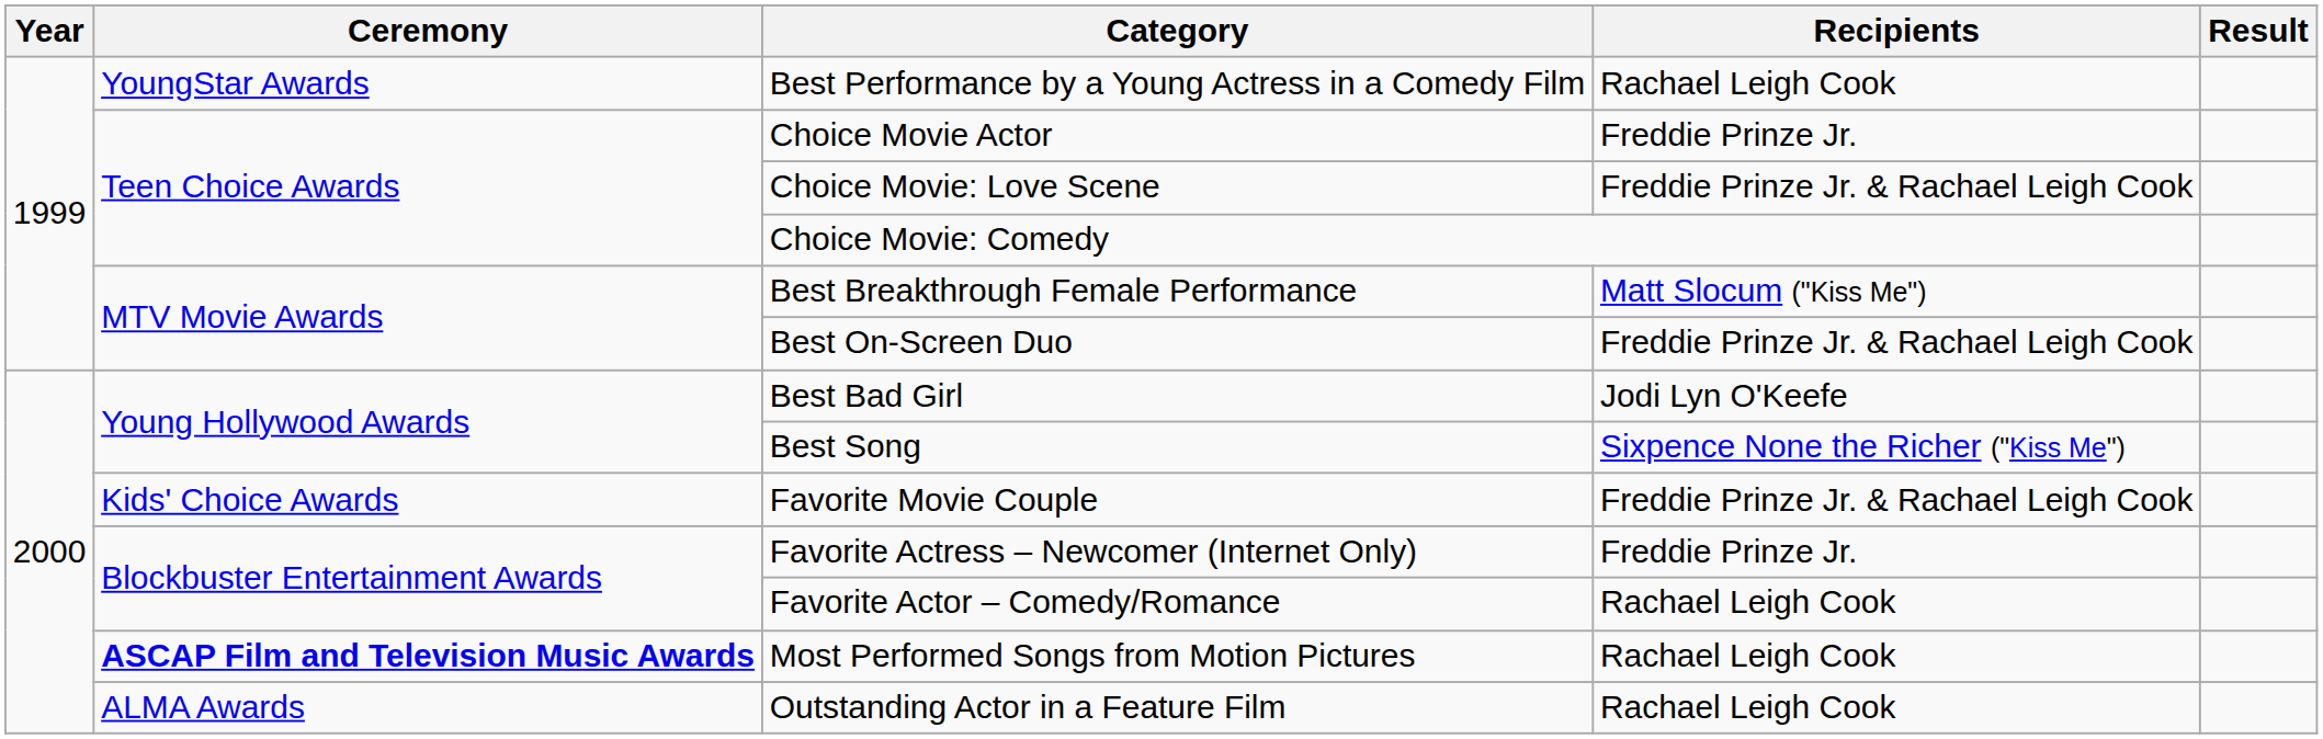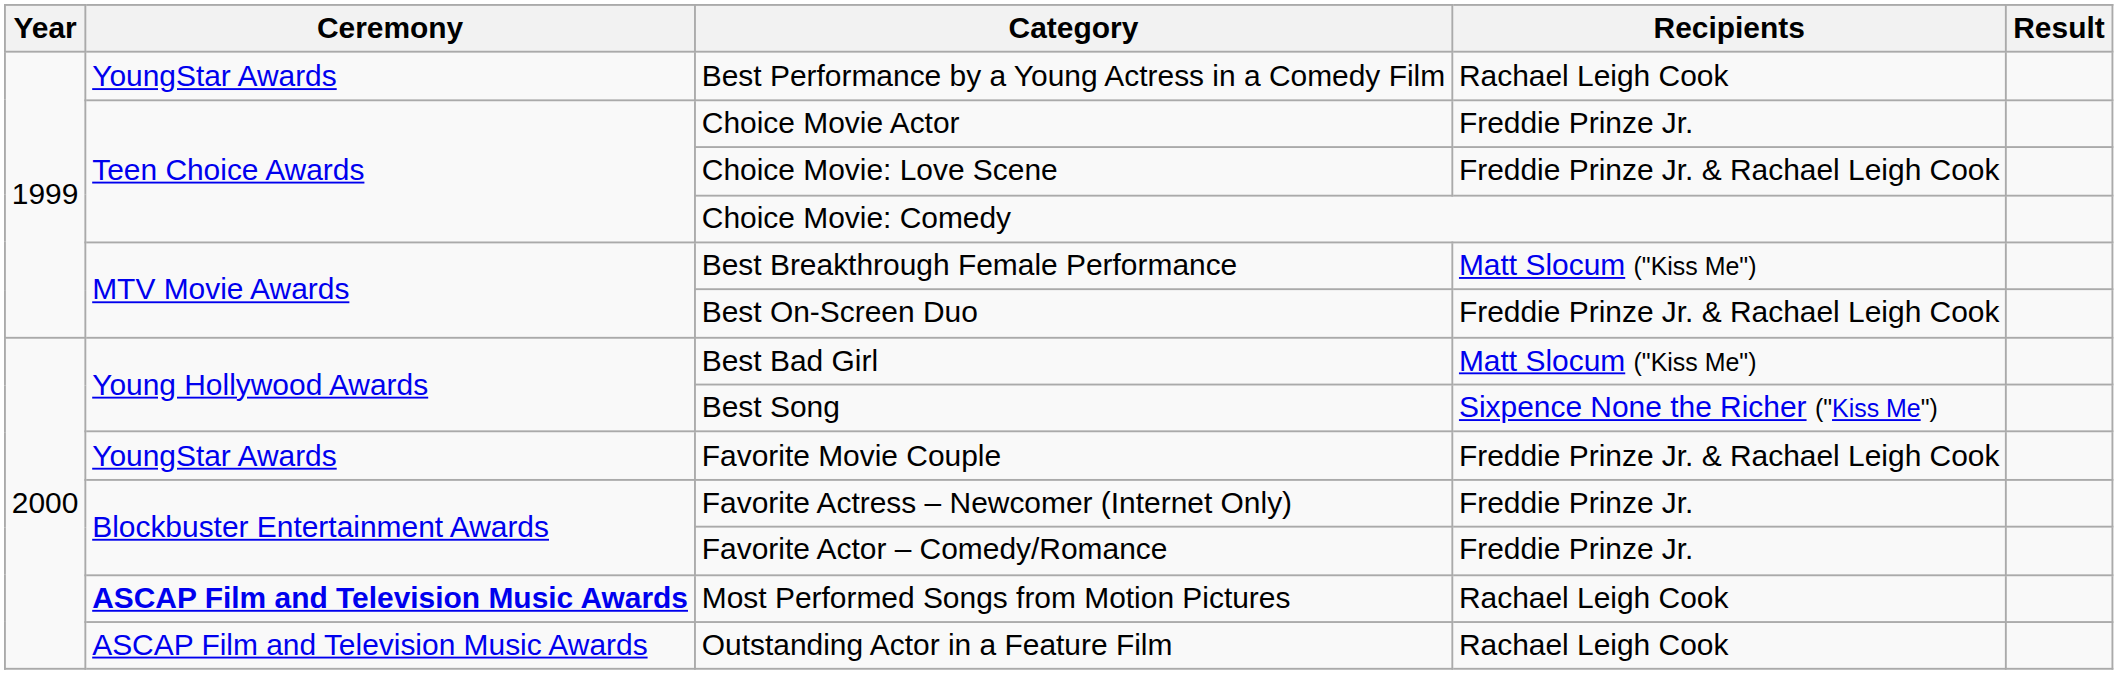Best Bad Girl | Recipients: Jodi Lyn O'Keefe -> Matt Slocum ("Kiss Me")
Favorite Movie Couple | Ceremony: Kids' Choice Awards -> YoungStar Awards
Favorite Actor – Comedy/Romance | Recipients: Rachael Leigh Cook -> Freddie Prinze Jr.
Outstanding Actor in a Feature Film | Ceremony: ALMA Awards -> ASCAP Film and Television Music Awards
